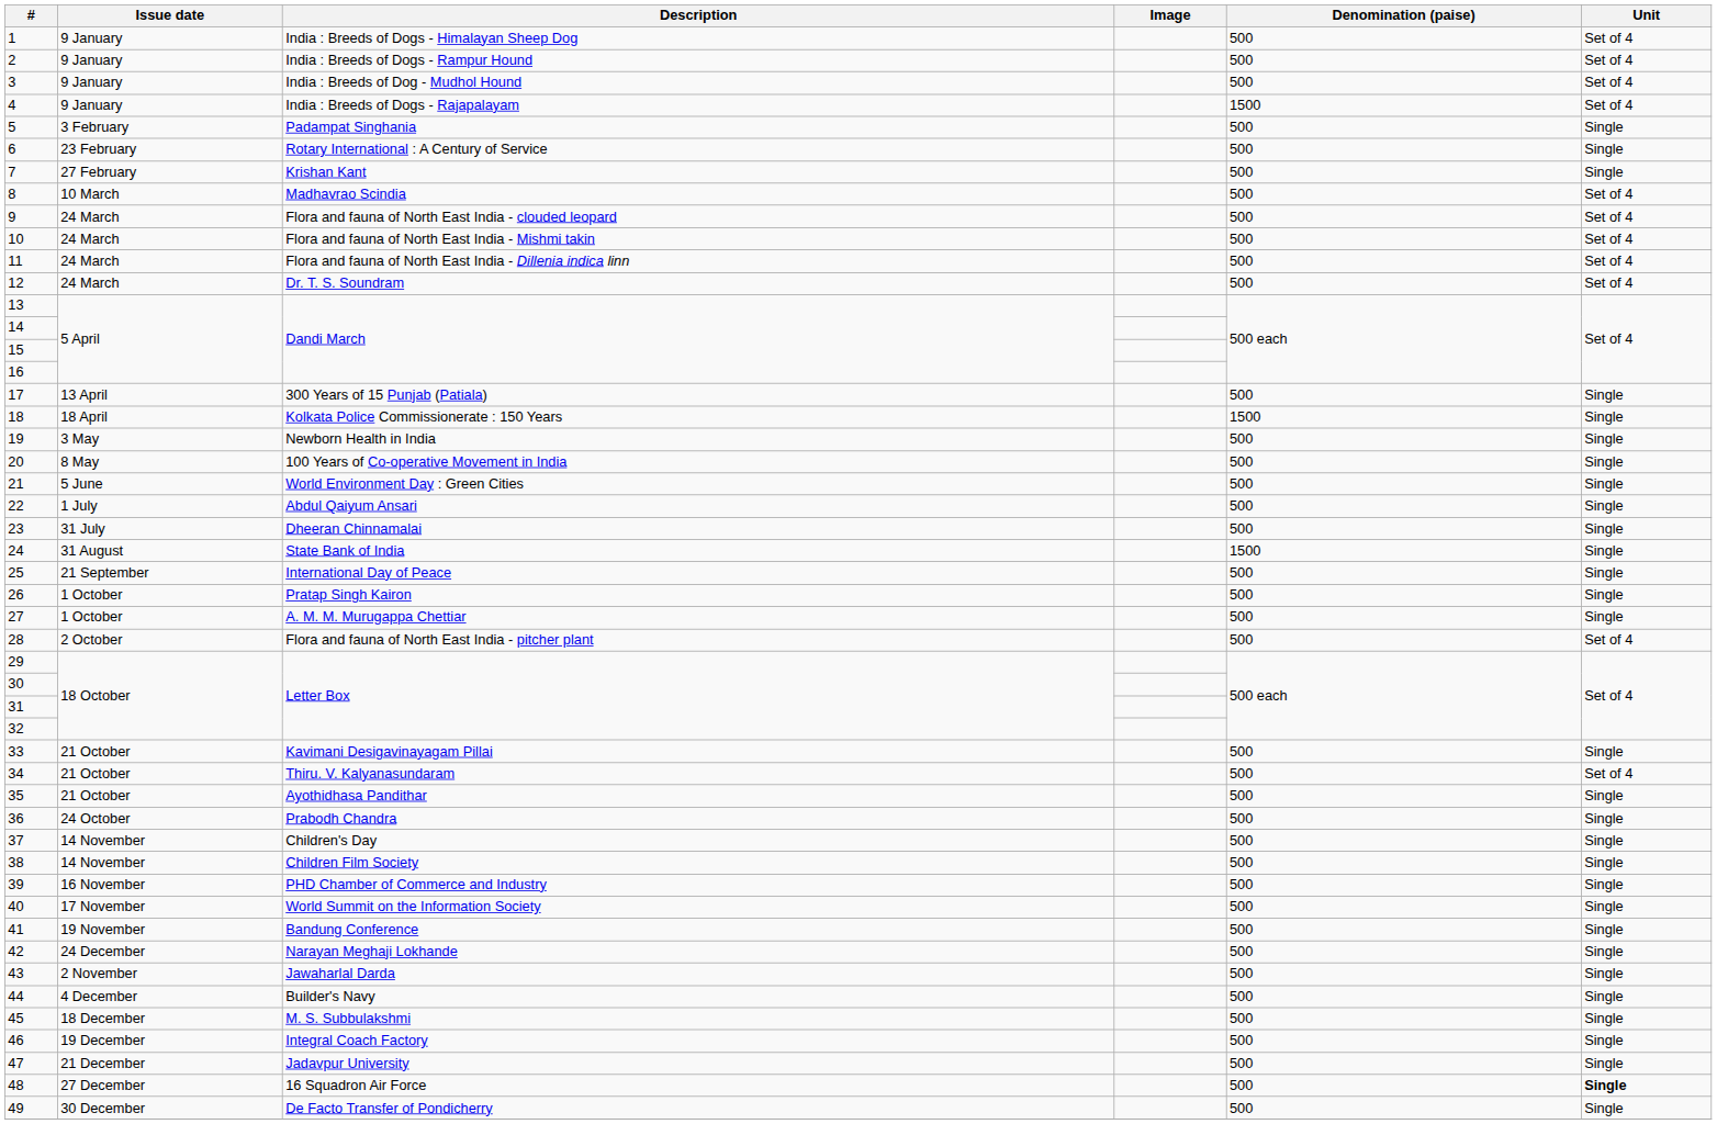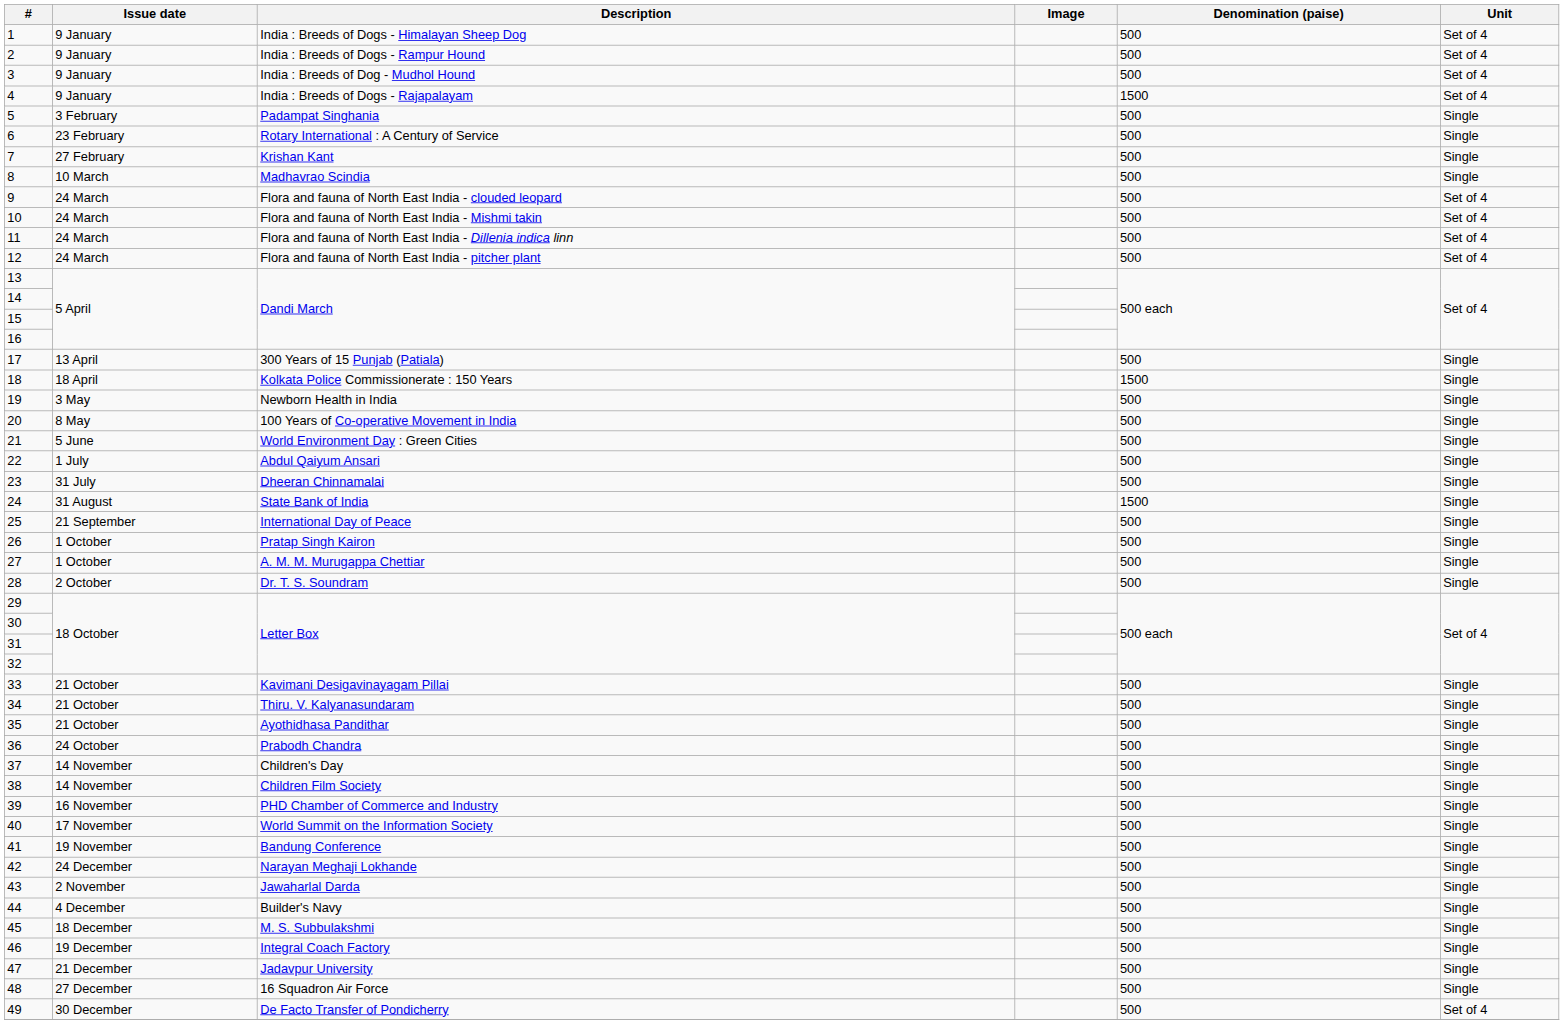8 | Unit: Set of 4 -> Single
12 | Description: Dr. T. S. Soundram -> Flora and fauna of North East India - pitcher plant
28 | Description: Flora and fauna of North East India - pitcher plant -> Dr. T. S. Soundram
28 | Unit: Set of 4 -> Single
34 | Unit: Set of 4 -> Single
48 | Unit: bold -> normal
49 | Unit: Single -> Set of 4
